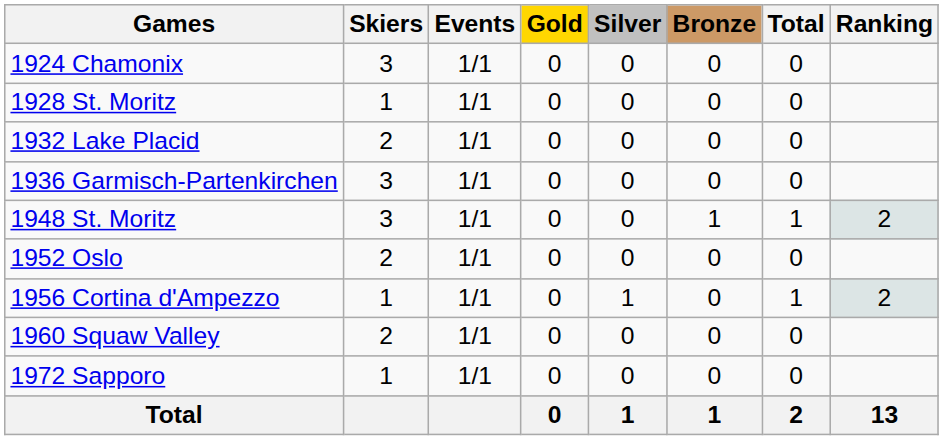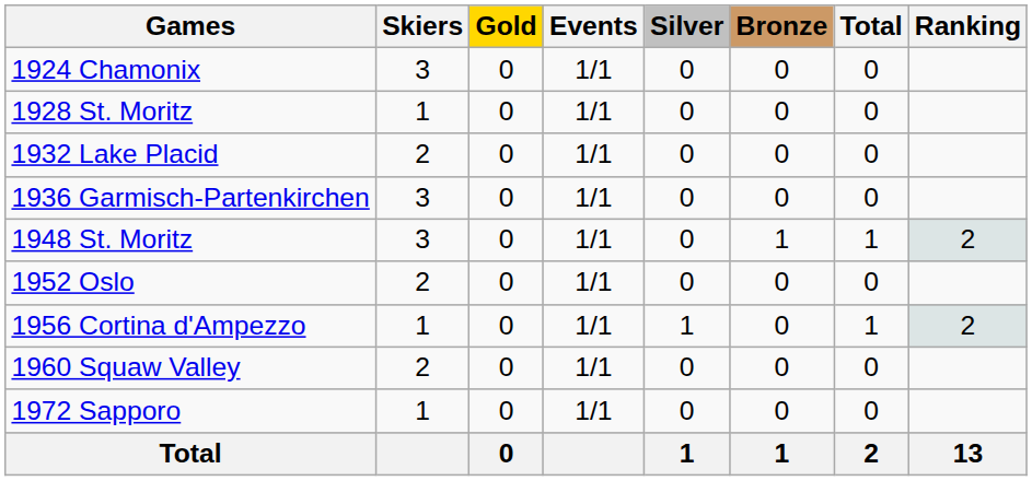columns swapped: Events <-> Gold
